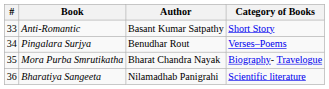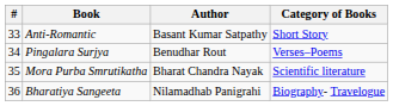Mora Purba Smrutikatha | Category of Books: Biography- Travelogue -> Scientific literature
Bharatiya Sangeeta | Category of Books: Scientific literature -> Biography- Travelogue
